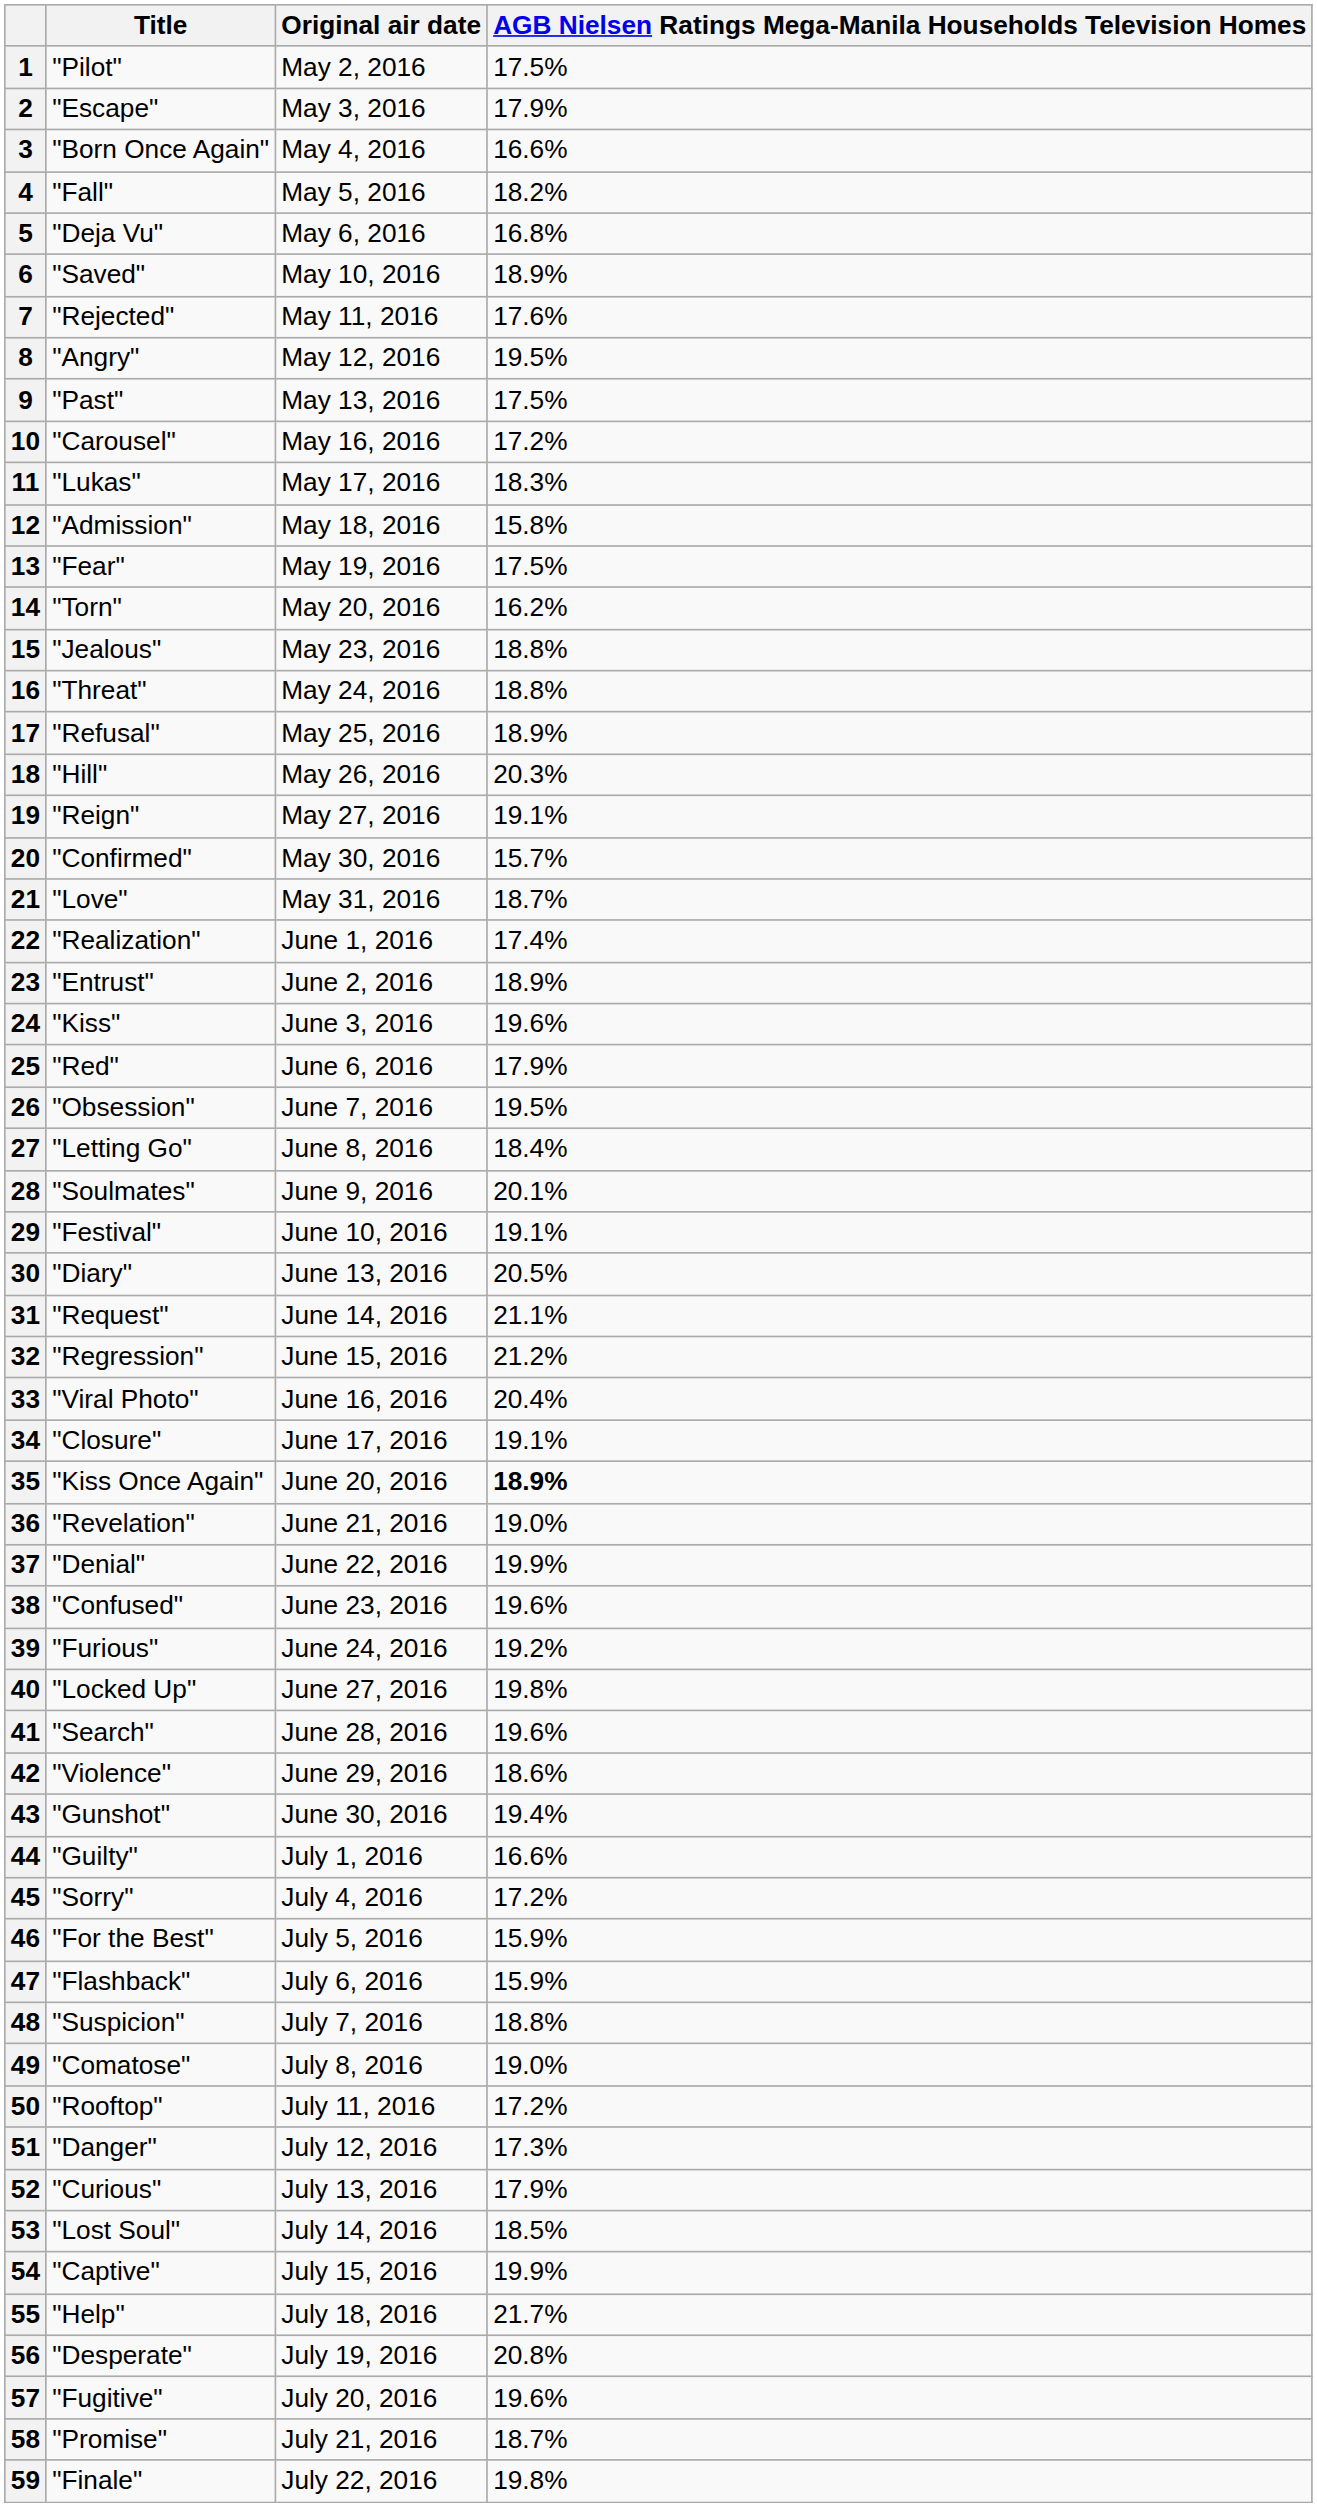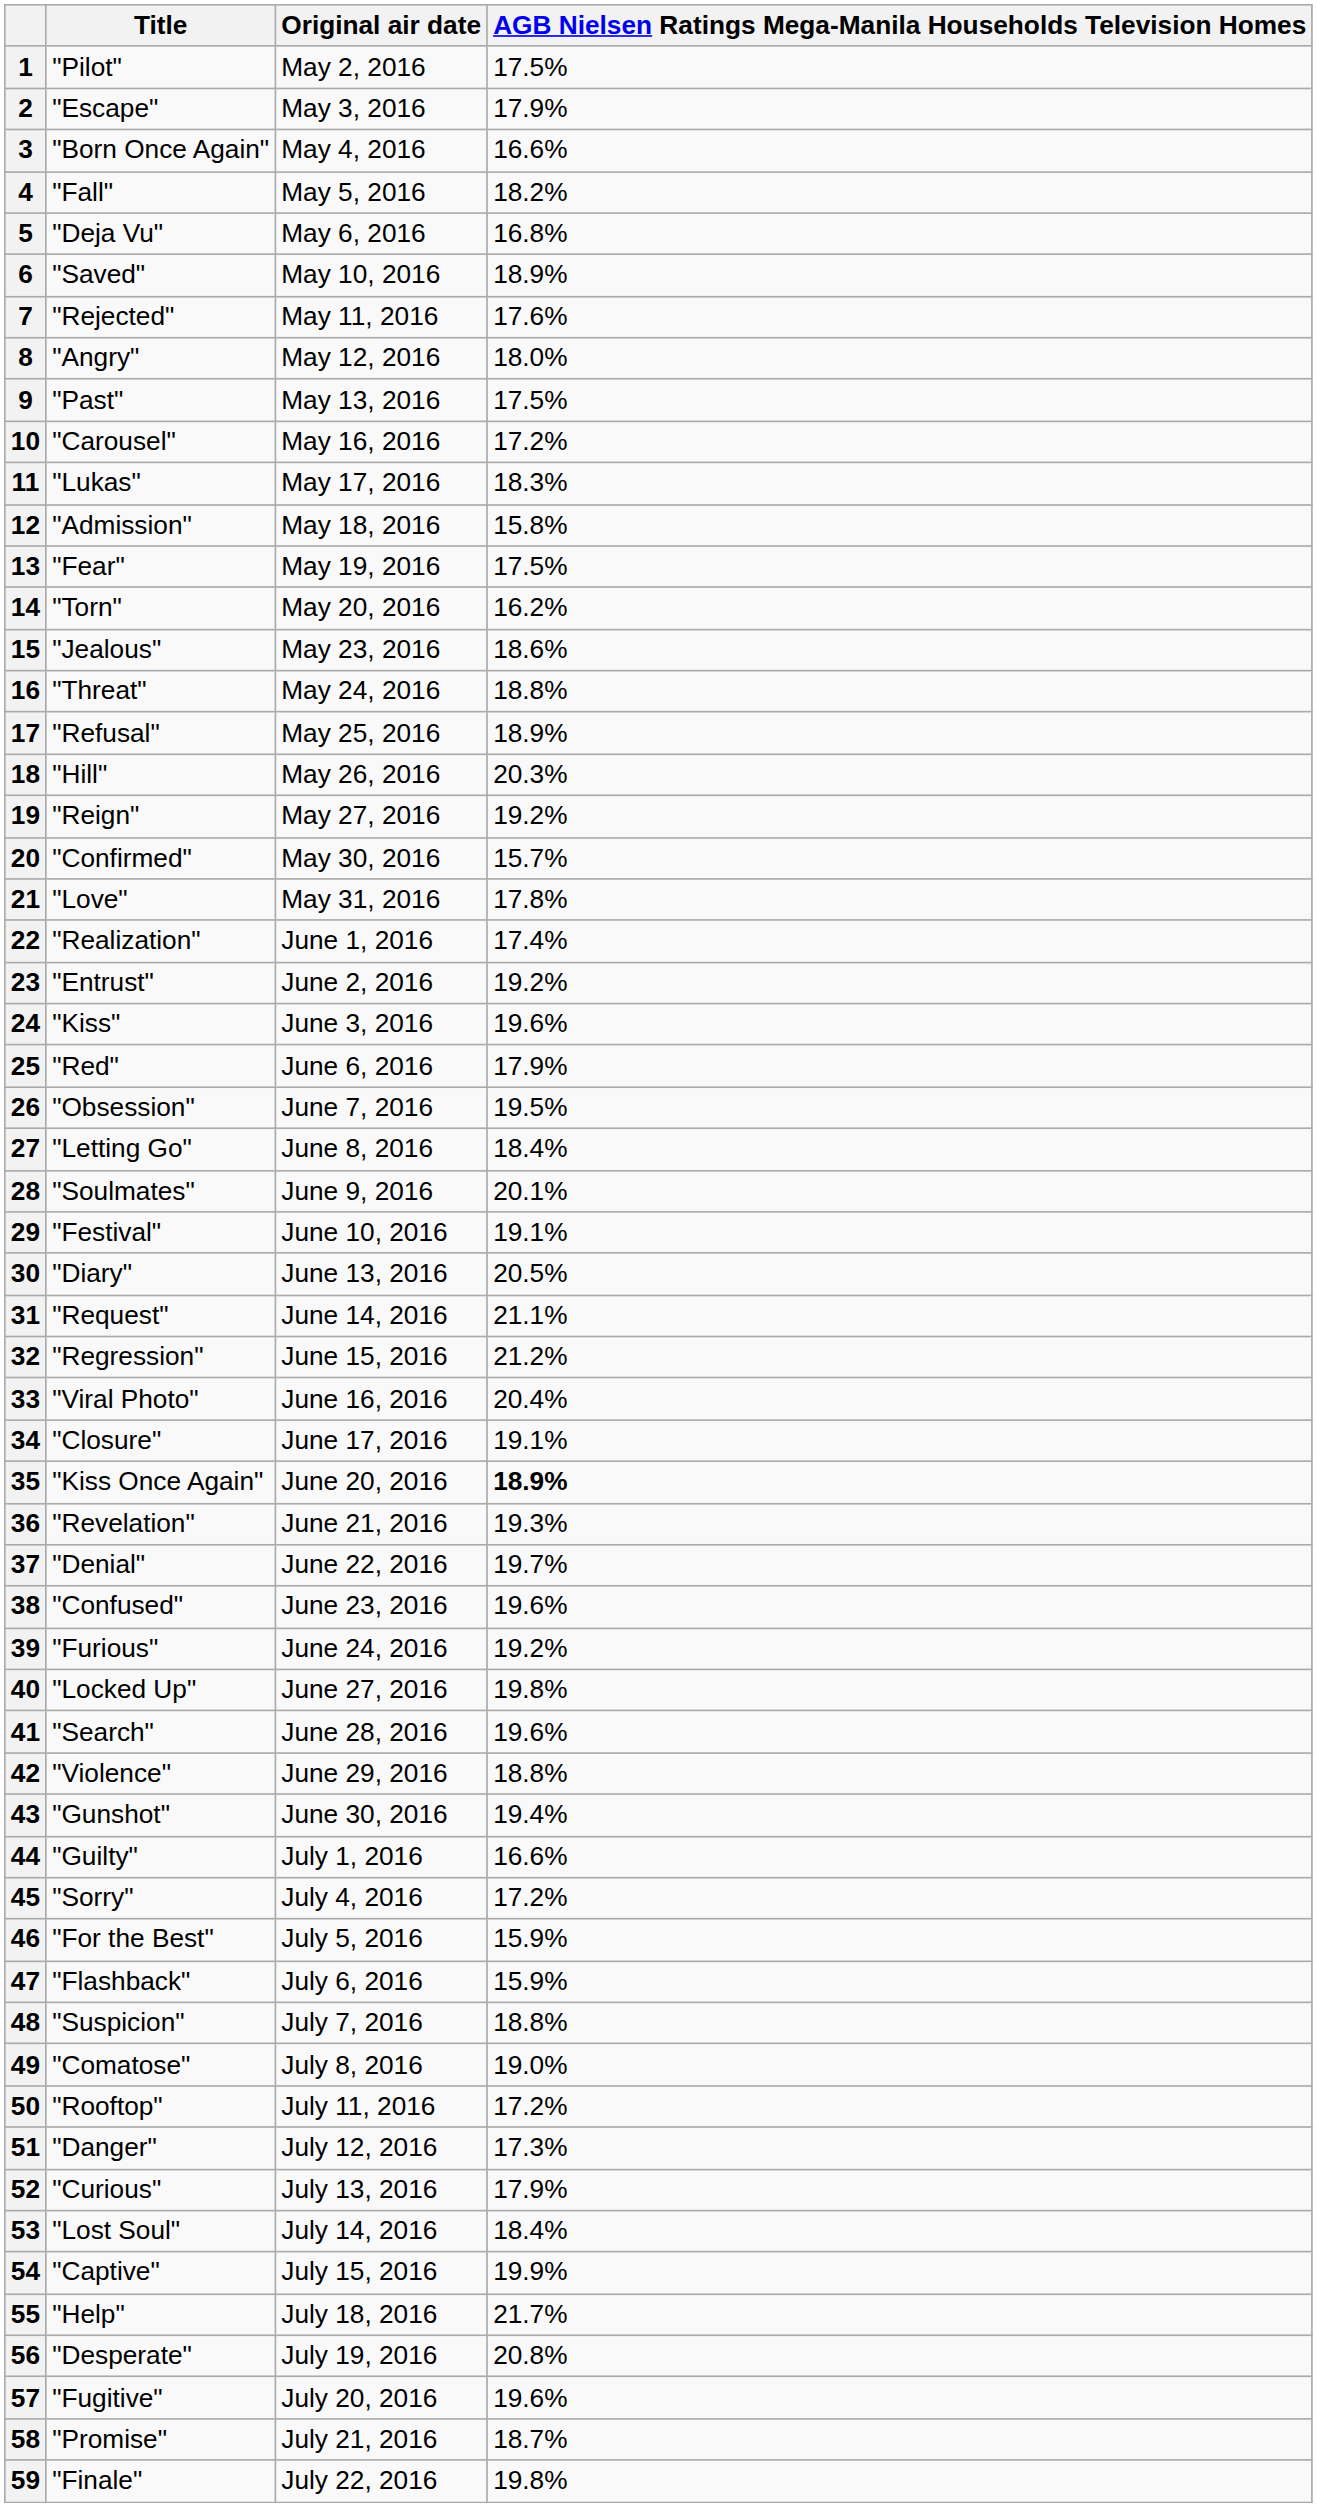8 | AGB Nielsen Ratings Mega-Manila Households Television Homes: 19.5% -> 18.0%
15 | AGB Nielsen Ratings Mega-Manila Households Television Homes: 18.8% -> 18.6%
19 | AGB Nielsen Ratings Mega-Manila Households Television Homes: 19.1% -> 19.2%
21 | AGB Nielsen Ratings Mega-Manila Households Television Homes: 18.7% -> 17.8%
23 | AGB Nielsen Ratings Mega-Manila Households Television Homes: 18.9% -> 19.2%
36 | AGB Nielsen Ratings Mega-Manila Households Television Homes: 19.0% -> 19.3%
37 | AGB Nielsen Ratings Mega-Manila Households Television Homes: 19.9% -> 19.7%
42 | AGB Nielsen Ratings Mega-Manila Households Television Homes: 18.6% -> 18.8%
53 | AGB Nielsen Ratings Mega-Manila Households Television Homes: 18.5% -> 18.4%
